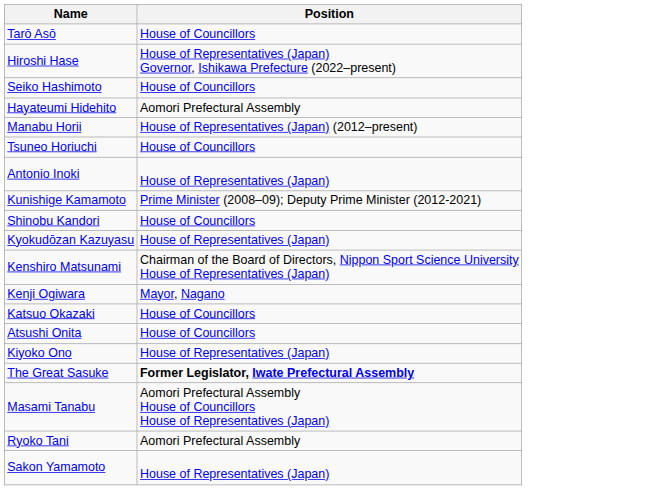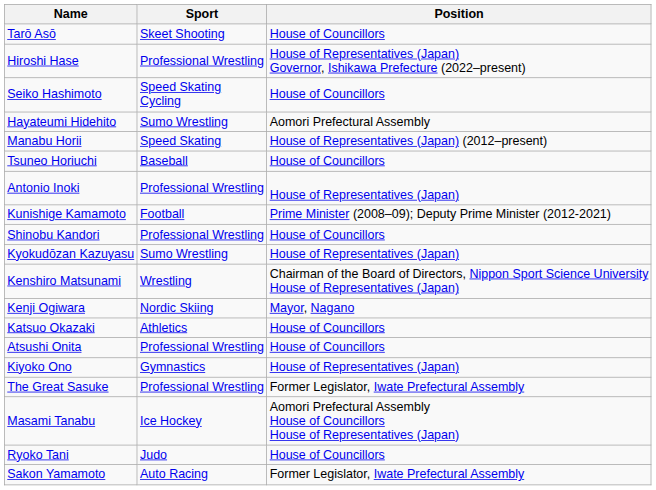+ column: Sport | Skeet Shooting | Professional Wrestling | Speed Skating Cycling | Sumo Wrestling | Speed Skating | Baseball | Professional Wrestling | Football | Professional Wrestling | Sumo Wrestling | Wrestling | Nordic Skiing | Athletics | Professional Wrestling | Gymnastics | Professional Wrestling | Ice Hockey | Judo | Auto Racing
The Great Sasuke | Position: bold -> normal
Ryoko Tani | Position: Aomori Prefectural Assembly -> House of Councillors
Sakon Yamamoto | Position: House of Representatives (Japan) -> Former Legislator, Iwate Prefectural Assembly
